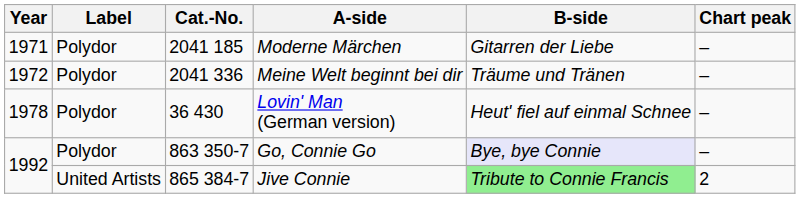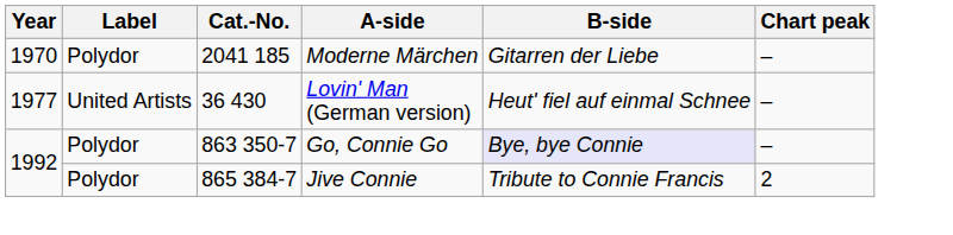Moderne Märchen | Year: 1971 -> 1970
- row: 1972 | Polydor | 2041 336 | Meine Welt beginnt bei dir | Träume und Tränen | –
Lovin' Man (German version) | Year: 1978 -> 1977
Lovin' Man (German version) | Label: Polydor -> United Artists
Jive Connie | Label: United Artists -> Polydor
Jive Connie | B-side: lightgreen background -> no background
